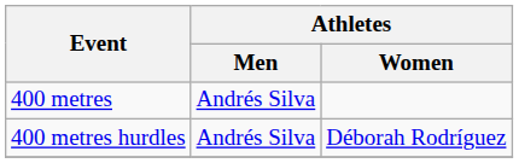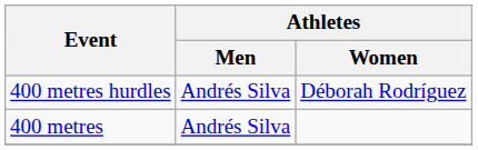rows swapped: 400 metres <-> 400 metres hurdles
